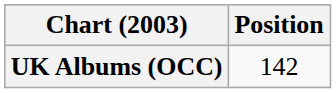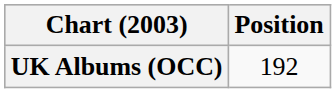UK Albums (OCC) | Position: 142 -> 192
